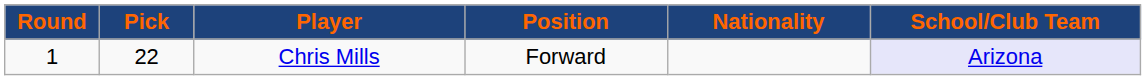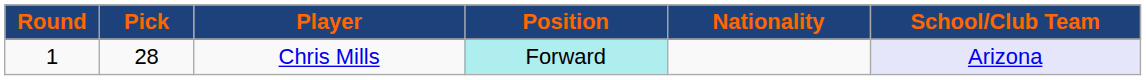Chris Mills | Pick: 22 -> 28
Chris Mills | Position: no background -> paleturquoise background
